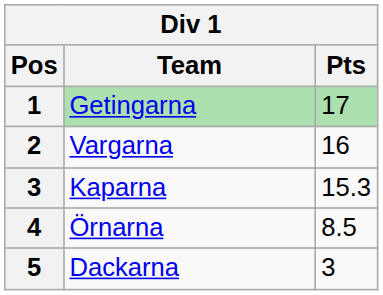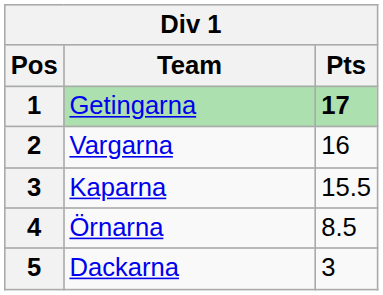Getingarna | Pts: normal -> bold
Kaparna | Pts: 15.3 -> 15.5
